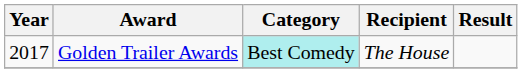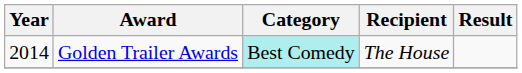Golden Trailer Awards | Year: 2017 -> 2014
